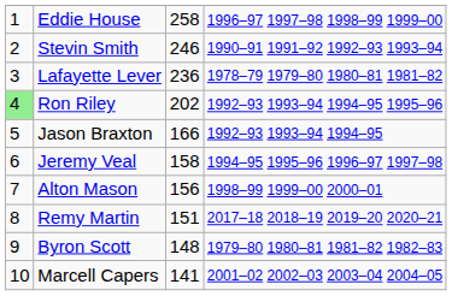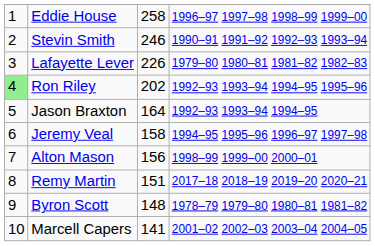Lafayette Lever | column 3: 236 -> 226
Lafayette Lever | column 4: 1978–79 1979–80 1980–81 1981–82 -> 1979–80 1980–81 1981–82 1982–83
Jason Braxton | column 3: 166 -> 164
Byron Scott | column 4: 1979–80 1980–81 1981–82 1982–83 -> 1978–79 1979–80 1980–81 1981–82
